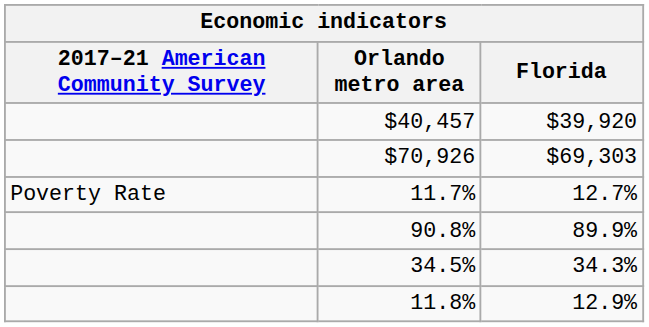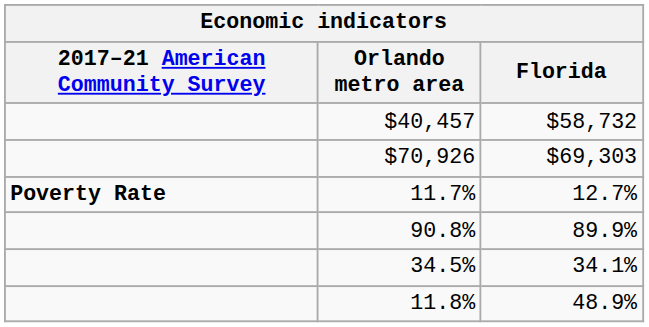$40,457 | Florida: $39,920 -> $58,732
11.7% | 2017–21 American Community Survey: normal -> bold
34.5% | Florida: 34.3% -> 34.1%
11.8% | Florida: 12.9% -> 48.9%
